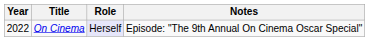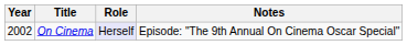On Cinema | Year: 2022 -> 2002
